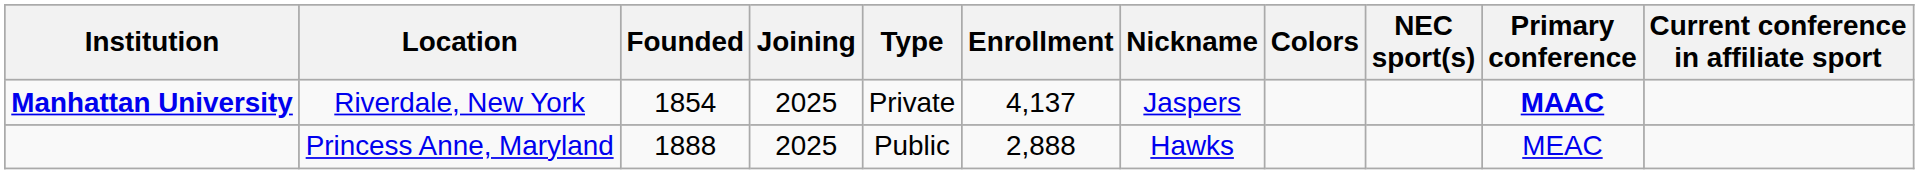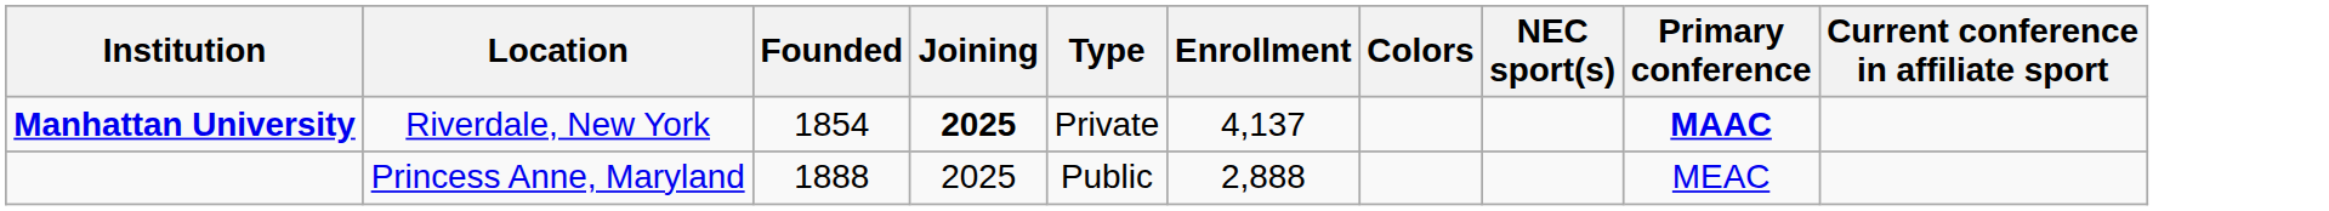- column: Nickname | Jaspers | Hawks
Manhattan University | Joining: normal -> bold
